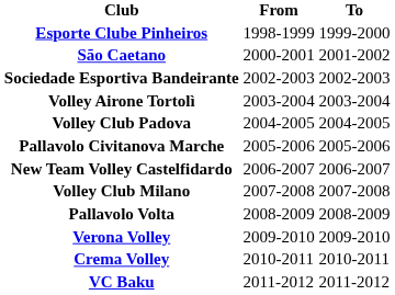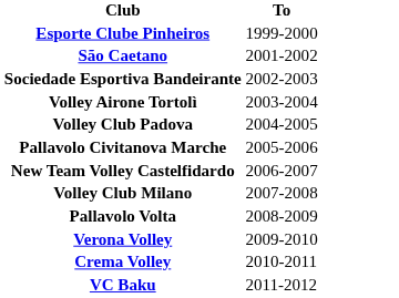- column: From | 1998-1999 | 2000-2001 | 2002-2003 | 2003-2004 | 2004-2005 | 2005-2006 | 2006-2007 | 2007-2008 | 2008-2009 | 2009-2010 | 2010-2011 | 2011-2012
